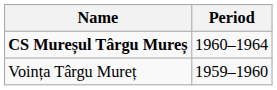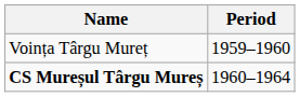rows swapped: Voința Târgu Mureț <-> CS Mureșul Târgu Mureș
